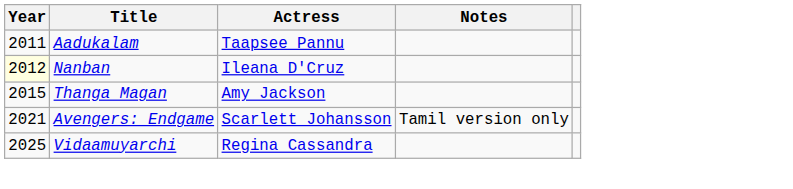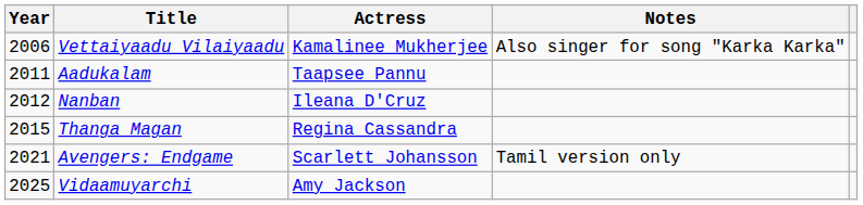+ row: 2006 | Vettaiyaadu Vilaiyaadu | Kamalinee Mukherjee | Also singer for song "Karka Karka"
Nanban | Year: lightyellow background -> no background
Thanga Magan | Actress: Amy Jackson -> Regina Cassandra
Vidaamuyarchi | Actress: Regina Cassandra -> Amy Jackson
